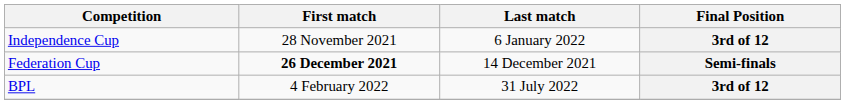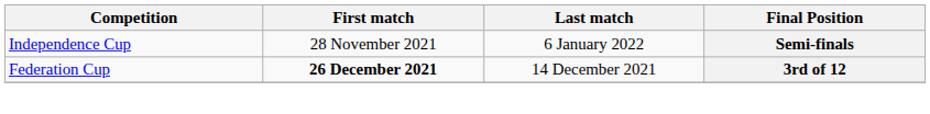Independence Cup | Final Position: 3rd of 12 -> Semi-finals
Federation Cup | Final Position: Semi-finals -> 3rd of 12
- row: BPL | 4 February 2022 | 31 July 2022 | 3rd of 12
